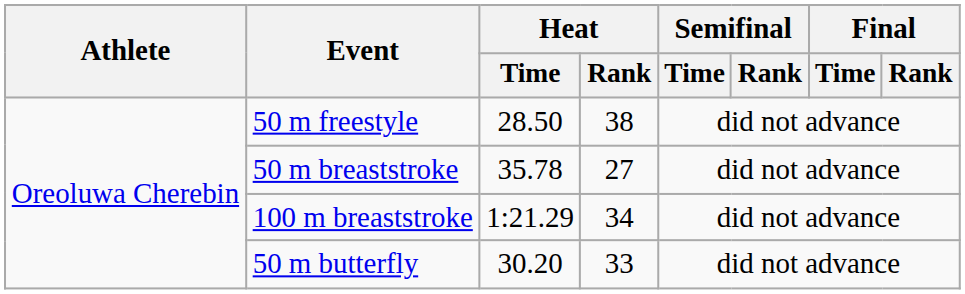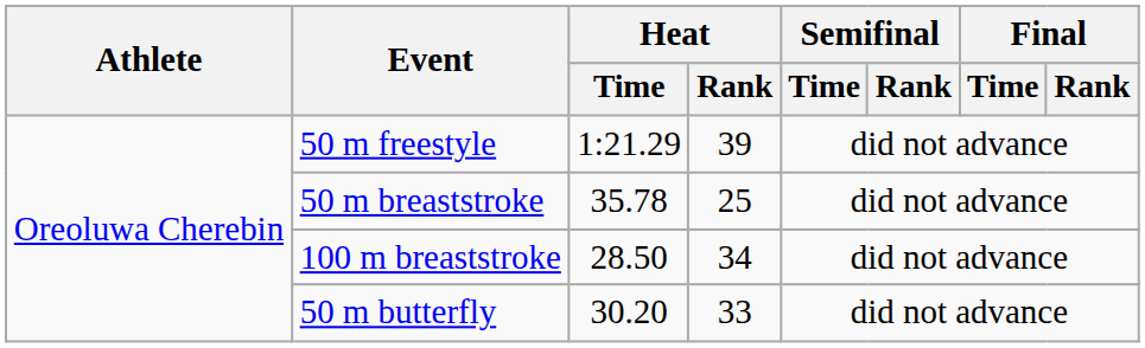50 m freestyle | Heat / Time: 28.50 -> 1:21.29
50 m freestyle | Heat / Rank: 38 -> 39
50 m breaststroke | Heat / Rank: 27 -> 25
100 m breaststroke | Heat / Time: 1:21.29 -> 28.50
